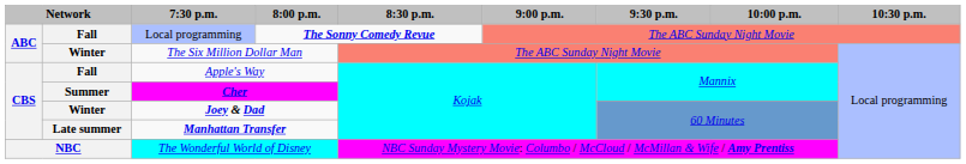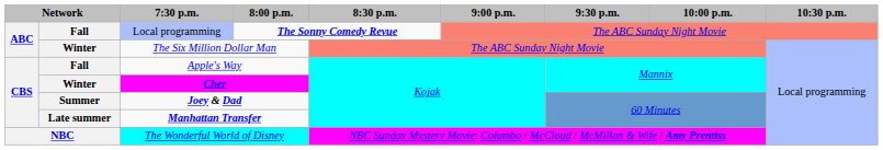Cher | column 2: Summer -> Winter
Joey & Dad | column 2: Winter -> Summer
